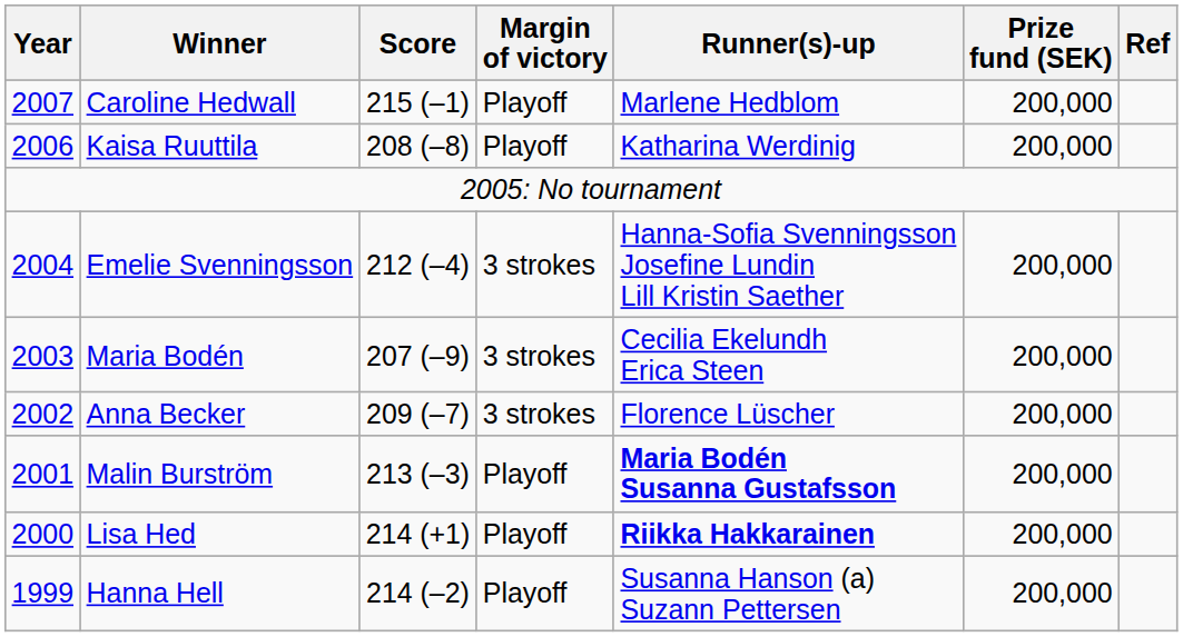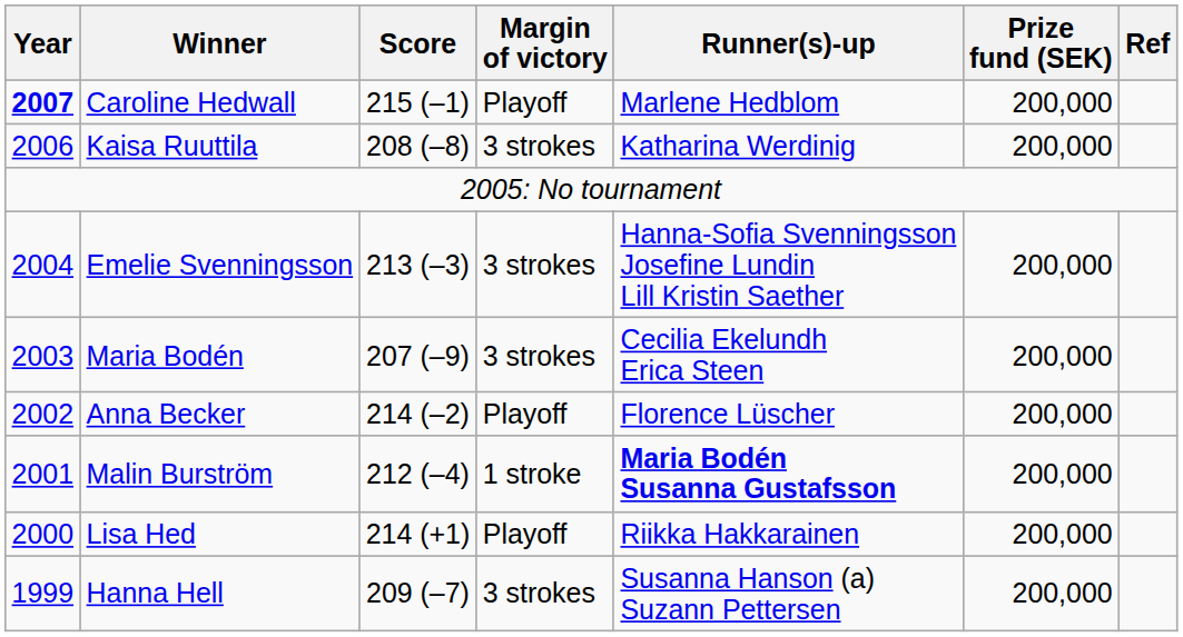Caroline Hedwall | Year: normal -> bold
Kaisa Ruuttila | Margin of victory: Playoff -> 3 strokes
Emelie Svenningsson | Score: 212 (–4) -> 213 (–3)
Anna Becker | Score: 209 (–7) -> 214 (–2)
Anna Becker | Margin of victory: 3 strokes -> Playoff
Malin Burström | Score: 213 (–3) -> 212 (–4)
Malin Burström | Margin of victory: Playoff -> 1 stroke
Lisa Hed | Runner(s)-up: bold -> normal
Hanna Hell | Score: 214 (–2) -> 209 (–7)
Hanna Hell | Margin of victory: Playoff -> 3 strokes
